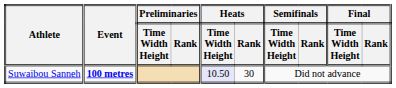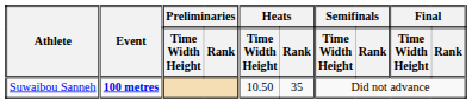Suwaibou Sanneh | Heats / Time Width Height: lavender background -> no background
Suwaibou Sanneh | Heats / Rank: 30 -> 35
